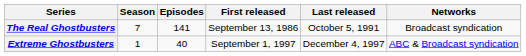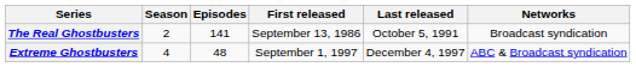The Real Ghostbusters | Season: 7 -> 2
Extreme Ghostbusters | Season: 1 -> 4
Extreme Ghostbusters | Episodes: 40 -> 48
